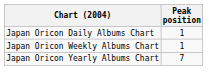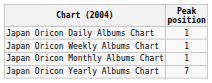+ row: Japan Oricon Monthly Albums Chart | 1
